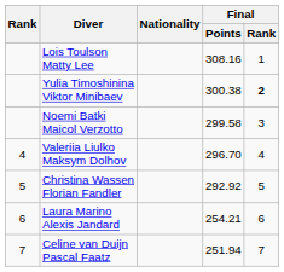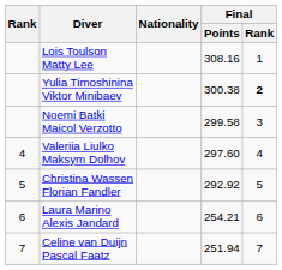Valeriia Liulko Maksym Dolhov | Final / Points: 296.70 -> 297.60
